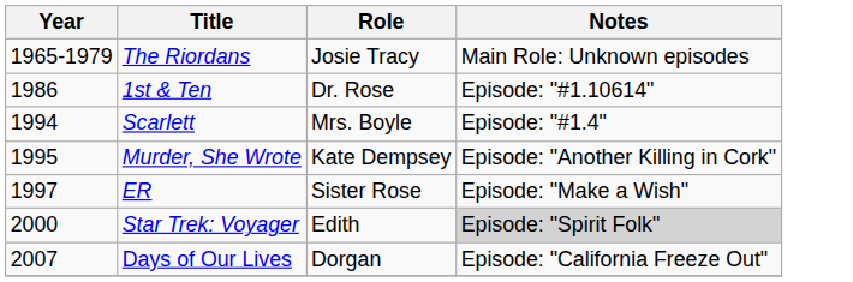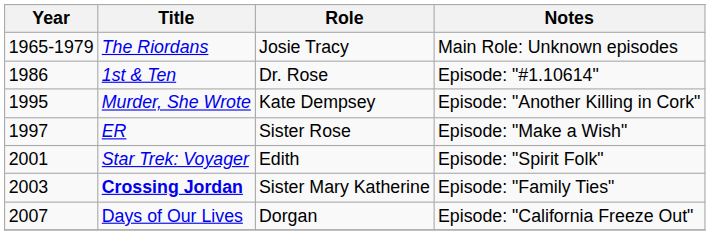- row: 1994 | Scarlett | Mrs. Boyle | Episode: "#1.4"
Star Trek: Voyager | Year: 2000 -> 2001
Star Trek: Voyager | Notes: lightgrey background -> no background
+ row: 2003 | Crossing Jordan | Sister Mary Katherine | Episode: "Family Ties"
